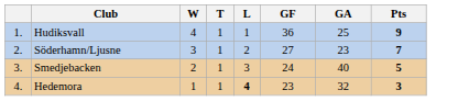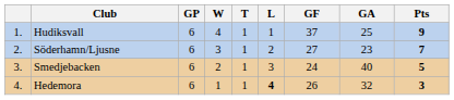+ column: GP | 6 | 6 | 6 | 6
Hudiksvall | GF: 36 -> 37
Hedemora | GF: 23 -> 26
